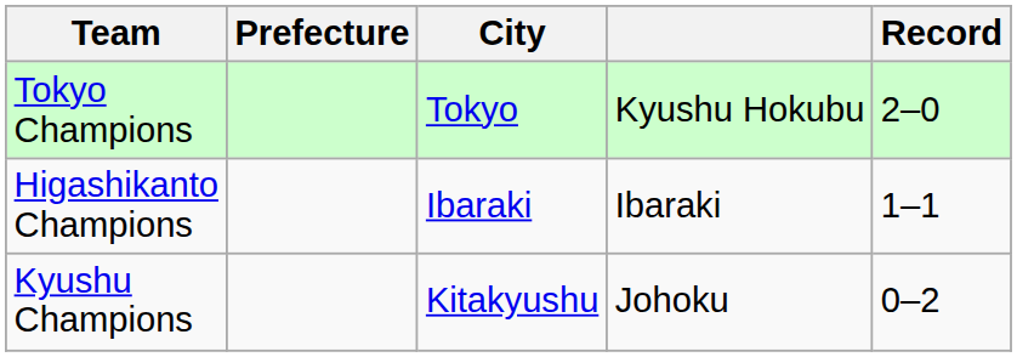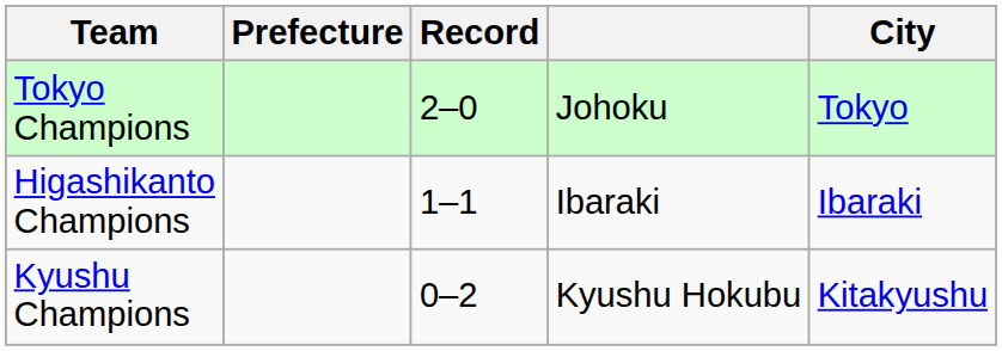columns swapped: City <-> Record
Tokyo Champions | column 4: Kyushu Hokubu -> Johoku
Kyushu Champions | column 4: Johoku -> Kyushu Hokubu
